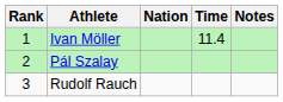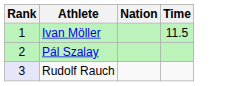- column: Notes
Ivan Möller | Time: 11.4 -> 11.5
Rudolf Rauch | Rank: no background -> lavender background
